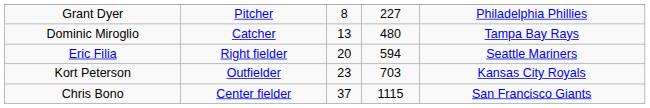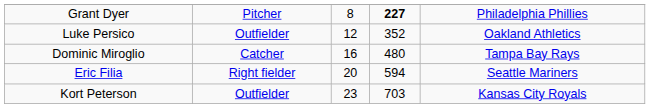Grant Dyer | column 4: normal -> bold
+ row: Luke Persico | Outfielder | 12 | 352 | Oakland Athletics
Dominic Miroglio | column 3: 13 -> 16
- row: Chris Bono | Center fielder | 37 | 1115 | San Francisco Giants
